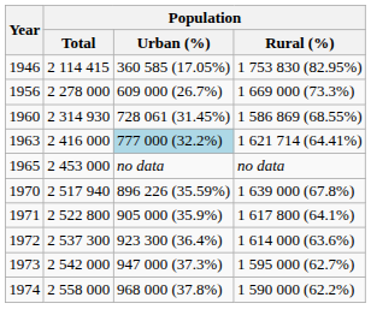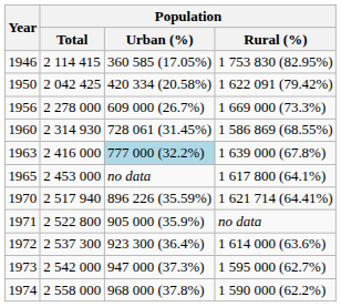+ row: 1950 | 2 042 425 | 420 334 (20.58%) | 1 622 091 (79.42%)
1963 | Population / Rural (%): 1 621 714 (64.41%) -> 1 639 000 (67.8%)
1965 | Population / Rural (%): no data -> 1 617 800 (64.1%)
1970 | Population / Rural (%): 1 639 000 (67.8%) -> 1 621 714 (64.41%)
1971 | Population / Rural (%): 1 617 800 (64.1%) -> no data
